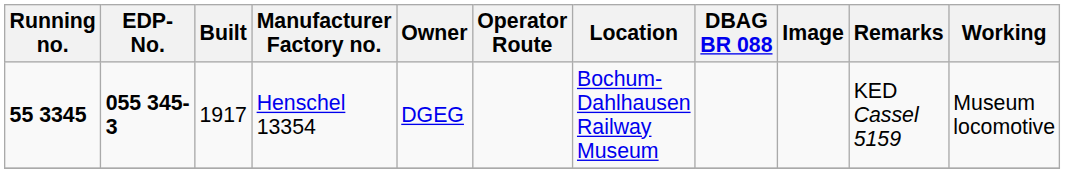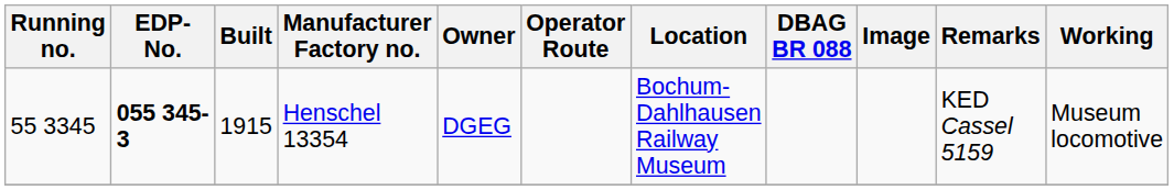Henschel 13354 | Running no.: bold -> normal
Henschel 13354 | Built: 1917 -> 1915
